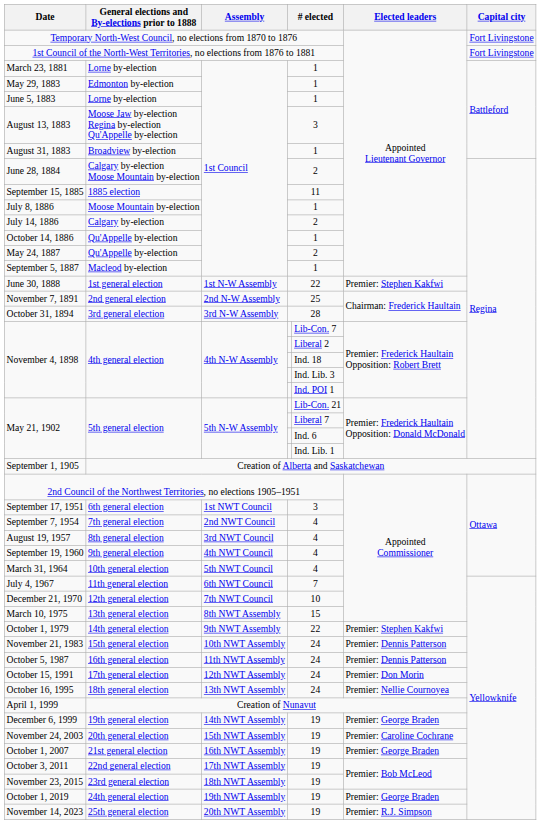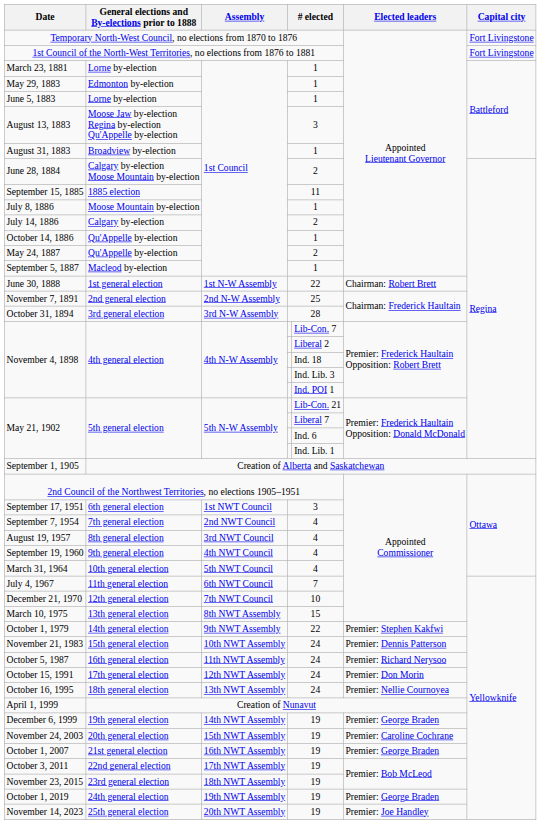June 30, 1888 | Elected leaders: Premier: Stephen Kakfwi -> Chairman: Robert Brett
October 5, 1987 | Elected leaders: Premier: Dennis Patterson -> Premier: Richard Nerysoo
November 14, 2023 | Elected leaders: Premier: R.J. Simpson -> Premier: Joe Handley
